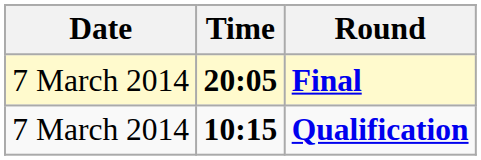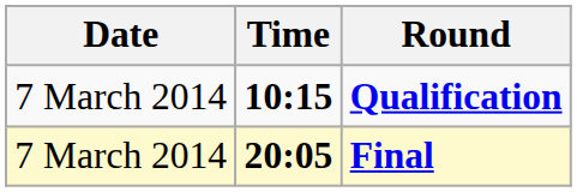rows swapped: Qualification <-> Final
